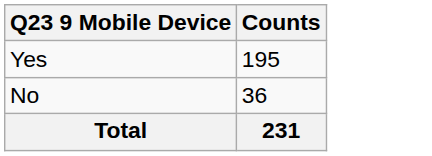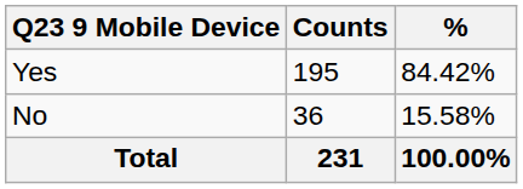+ column: % | 84.42% | 15.58% | 100.00%
